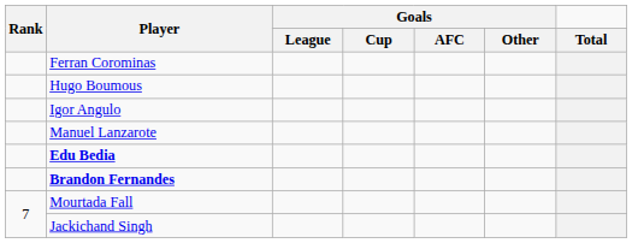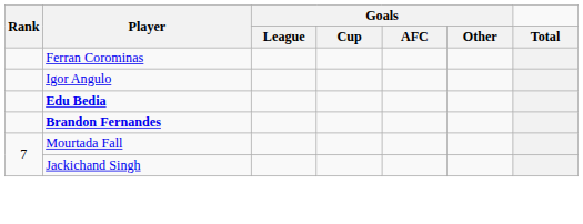- row: Hugo Boumous
- row: Manuel Lanzarote
